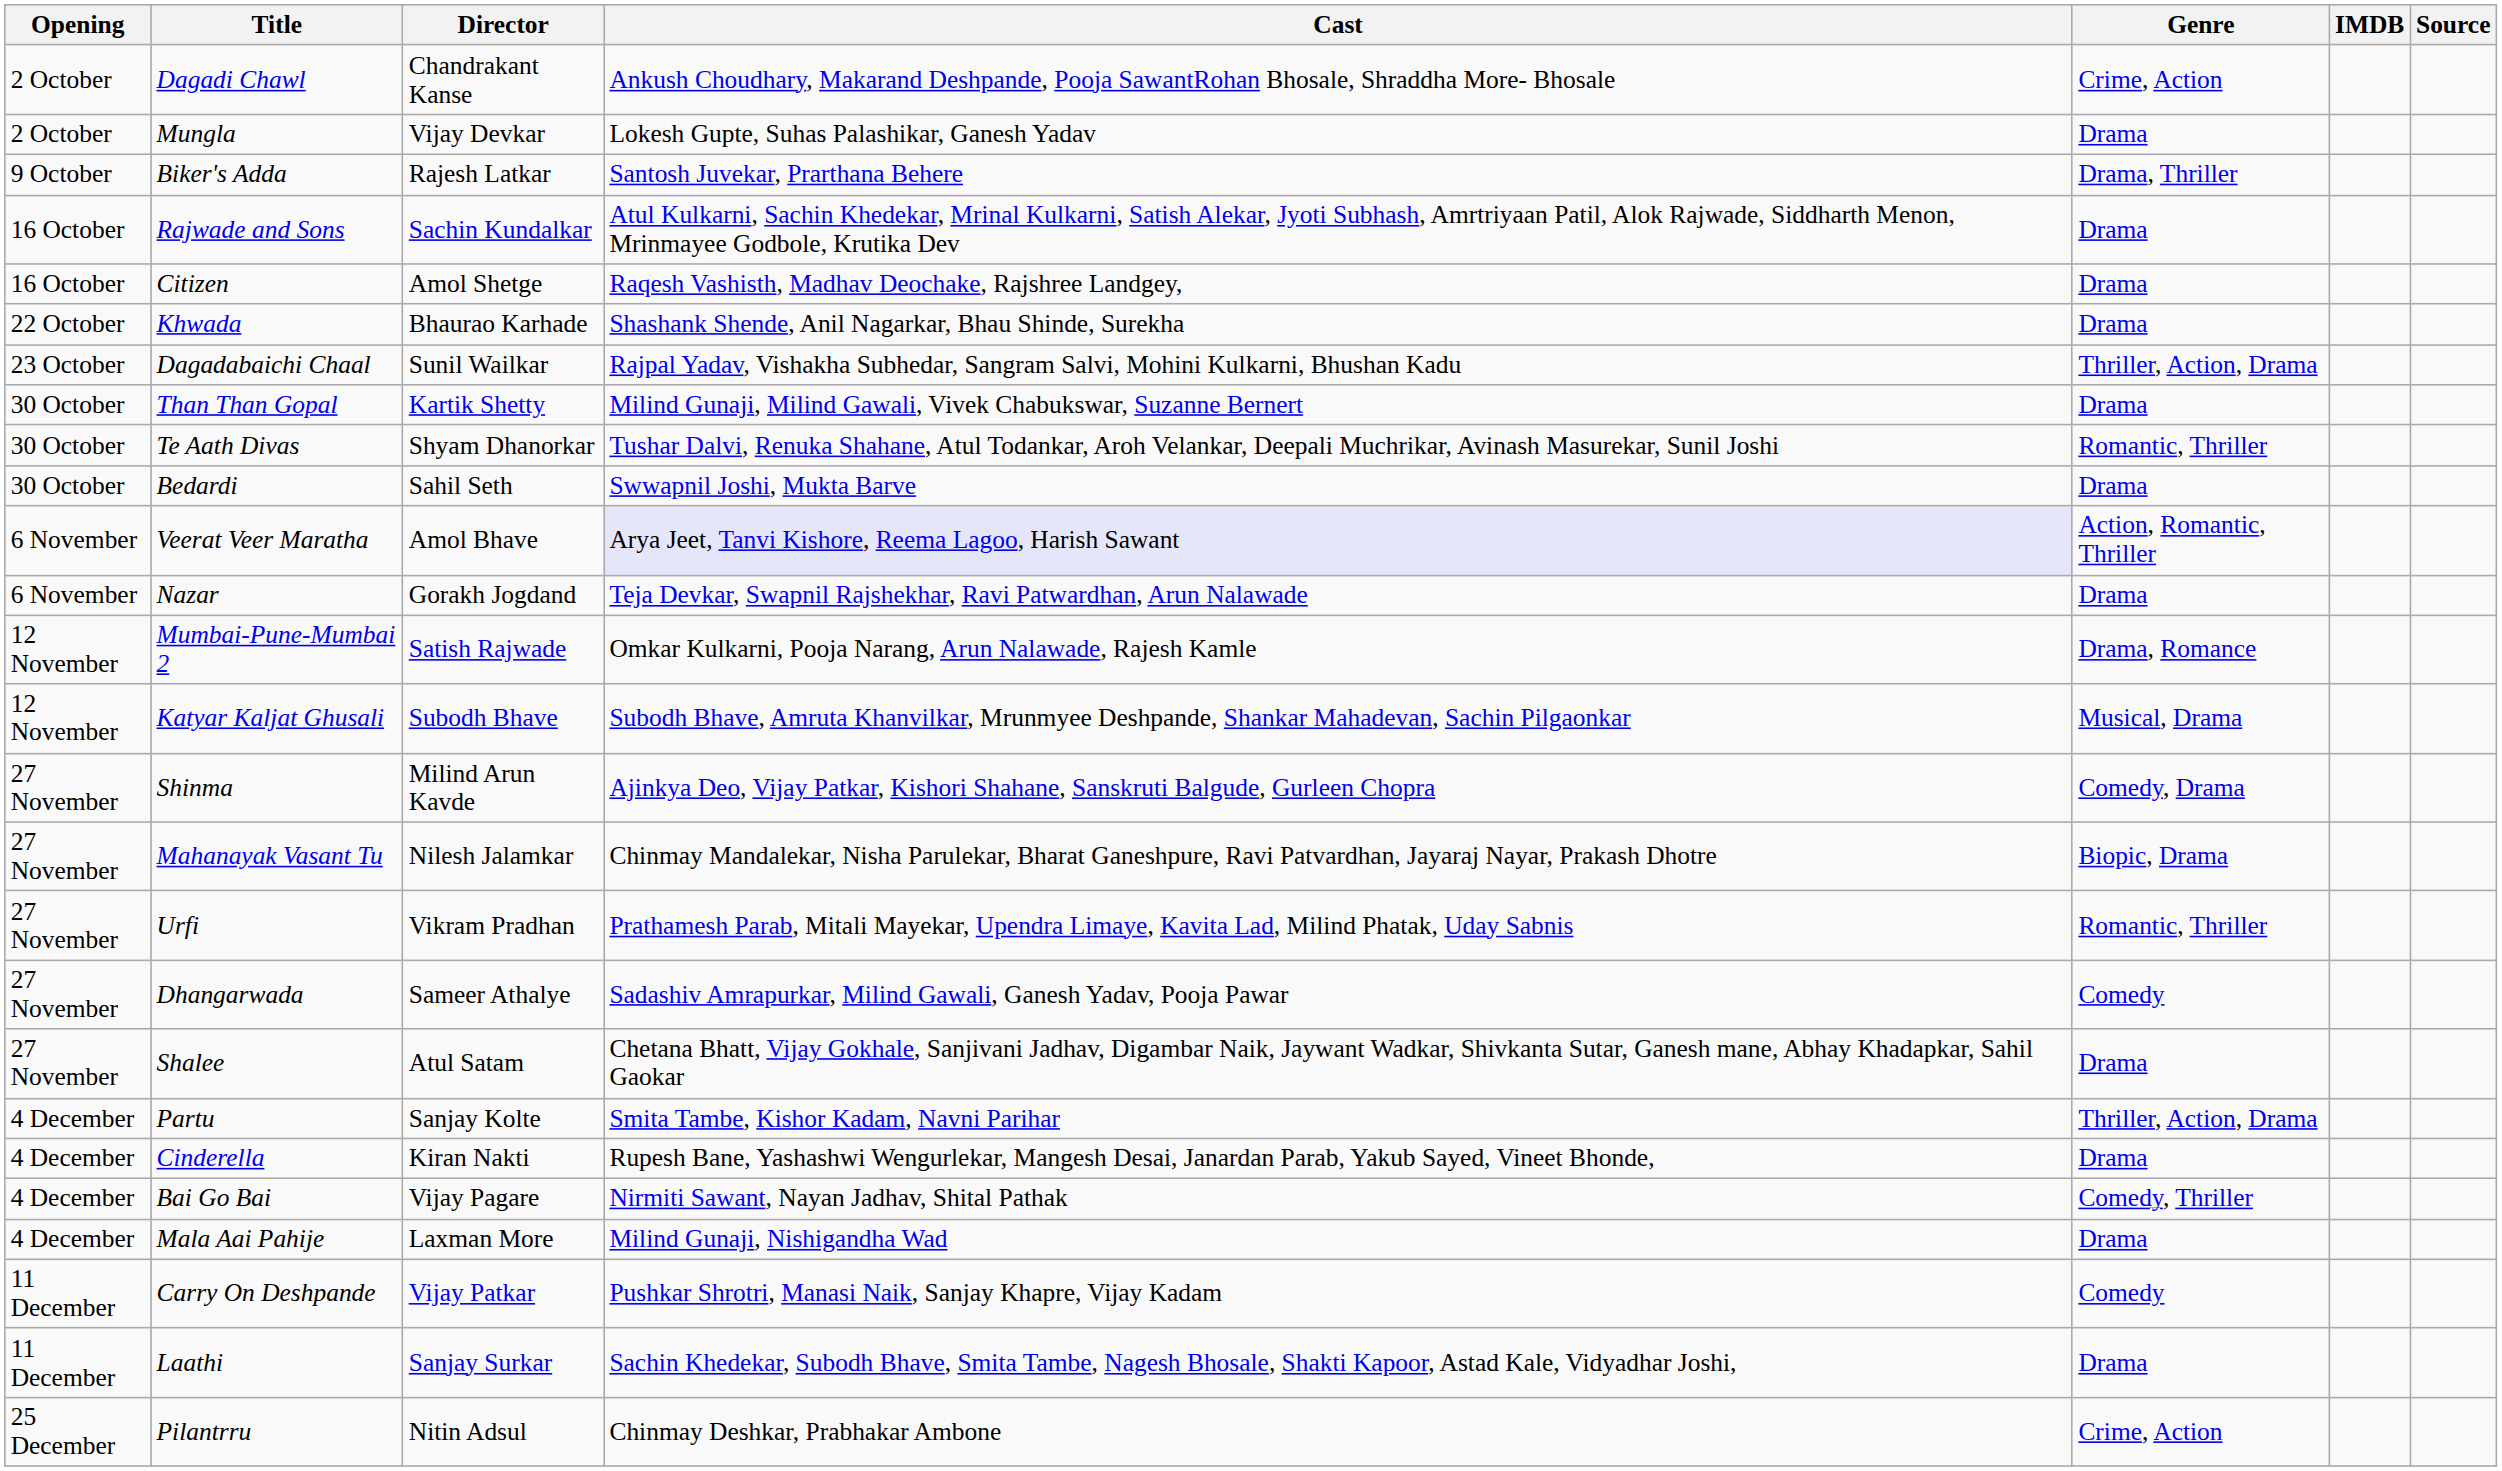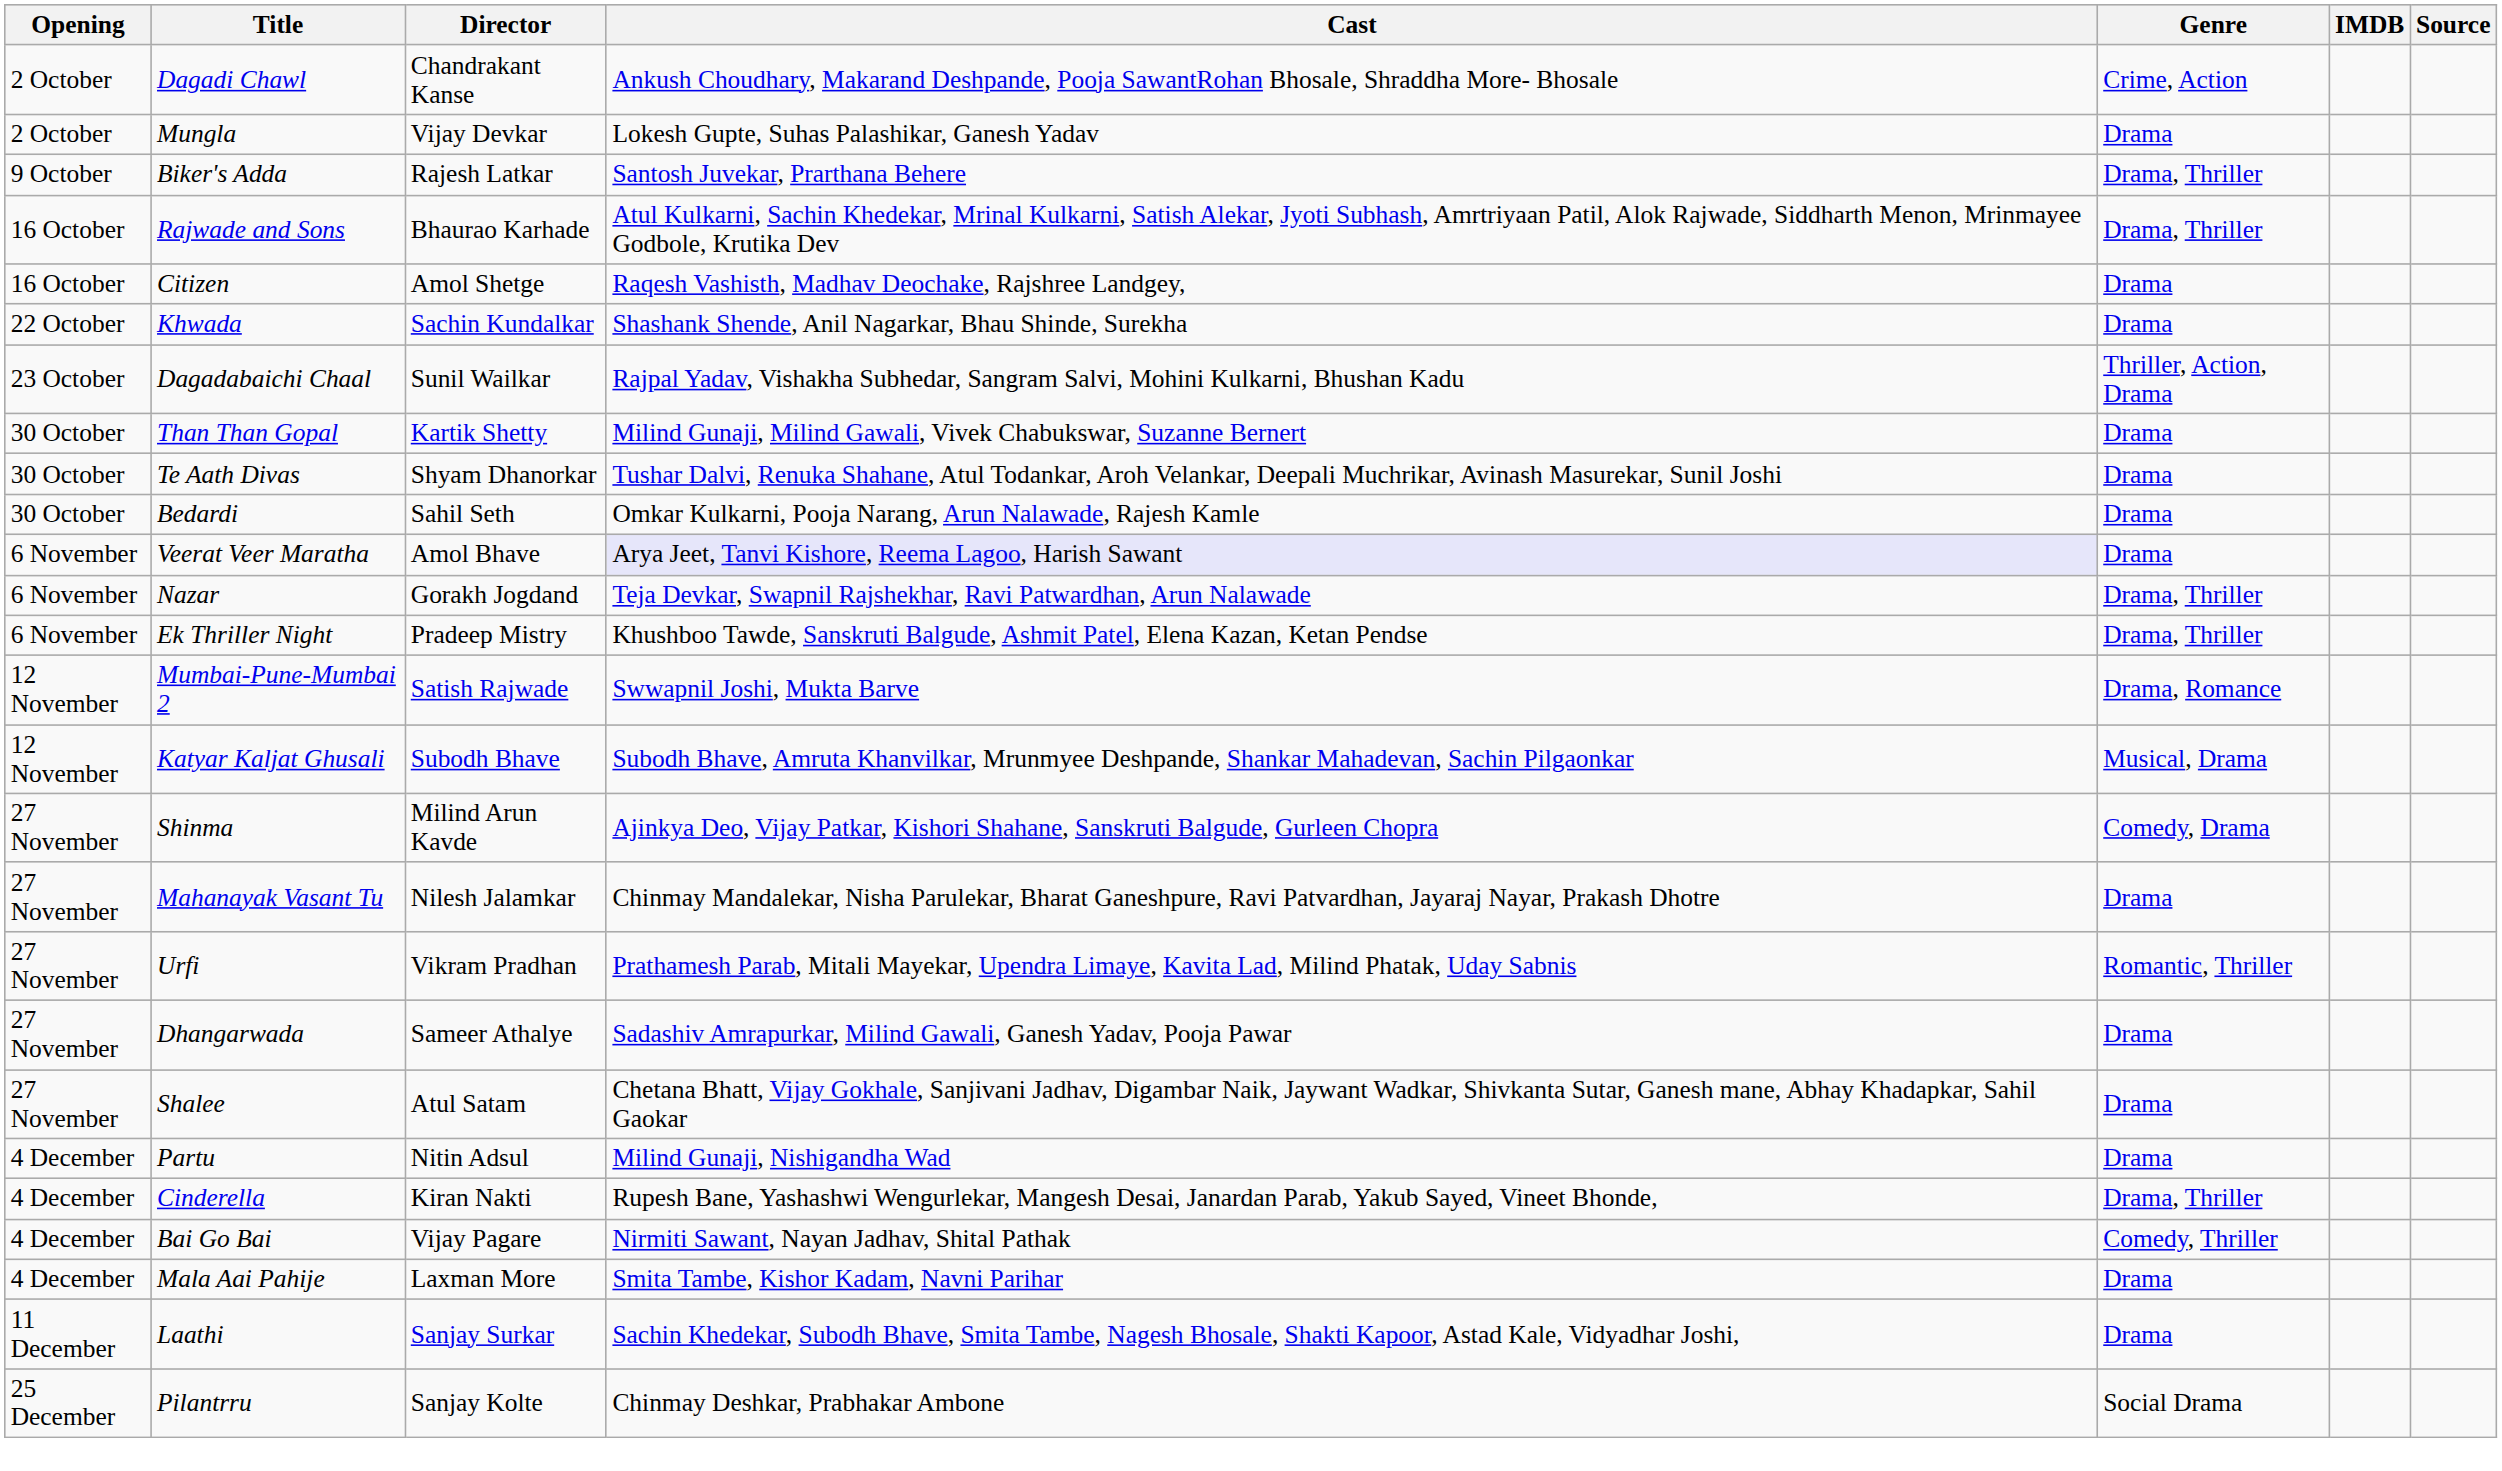Rajwade and Sons | Director: Sachin Kundalkar -> Bhaurao Karhade
Rajwade and Sons | Genre: Drama -> Drama, Thriller
Khwada | Director: Bhaurao Karhade -> Sachin Kundalkar
Te Aath Divas | Genre: Romantic, Thriller -> Drama
Bedardi | Cast: Swwapnil Joshi, Mukta Barve -> Omkar Kulkarni, Pooja Narang, Arun Nalawade, Rajesh Kamle
Veerat Veer Maratha | Genre: Action, Romantic, Thriller -> Drama
Nazar | Genre: Drama -> Drama, Thriller
+ row: 6 November | Ek Thriller Night | Pradeep Mistry | Khushboo Tawde, Sanskruti Balgude, Ashmit Patel, Elena Kazan, Ketan Pendse | Drama, Thriller
Mumbai-Pune-Mumbai 2 | Cast: Omkar Kulkarni, Pooja Narang, Arun Nalawade, Rajesh Kamle -> Swwapnil Joshi, Mukta Barve
Mahanayak Vasant Tu | Genre: Biopic, Drama -> Drama
Dhangarwada | Genre: Comedy -> Drama
Partu | Director: Sanjay Kolte -> Nitin Adsul
Partu | Cast: Smita Tambe, Kishor Kadam, Navni Parihar -> Milind Gunaji, Nishigandha Wad
Partu | Genre: Thriller, Action, Drama -> Drama
Cinderella | Genre: Drama -> Drama, Thriller
Mala Aai Pahije | Cast: Milind Gunaji, Nishigandha Wad -> Smita Tambe, Kishor Kadam, Navni Parihar
- row: 11 December | Carry On Deshpande | Vijay Patkar | Pushkar Shrotri, Manasi Naik, Sanjay Khapre, Vijay Kadam | Comedy
Pilantrru | Director: Nitin Adsul -> Sanjay Kolte
Pilantrru | Genre: Crime, Action -> Social Drama
